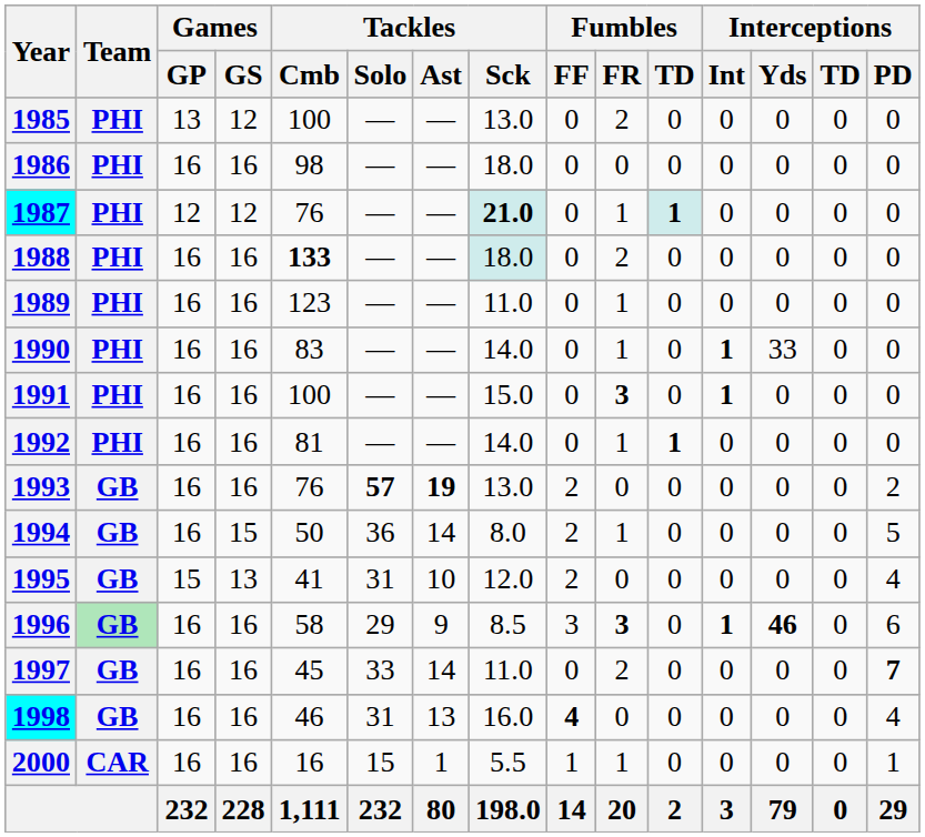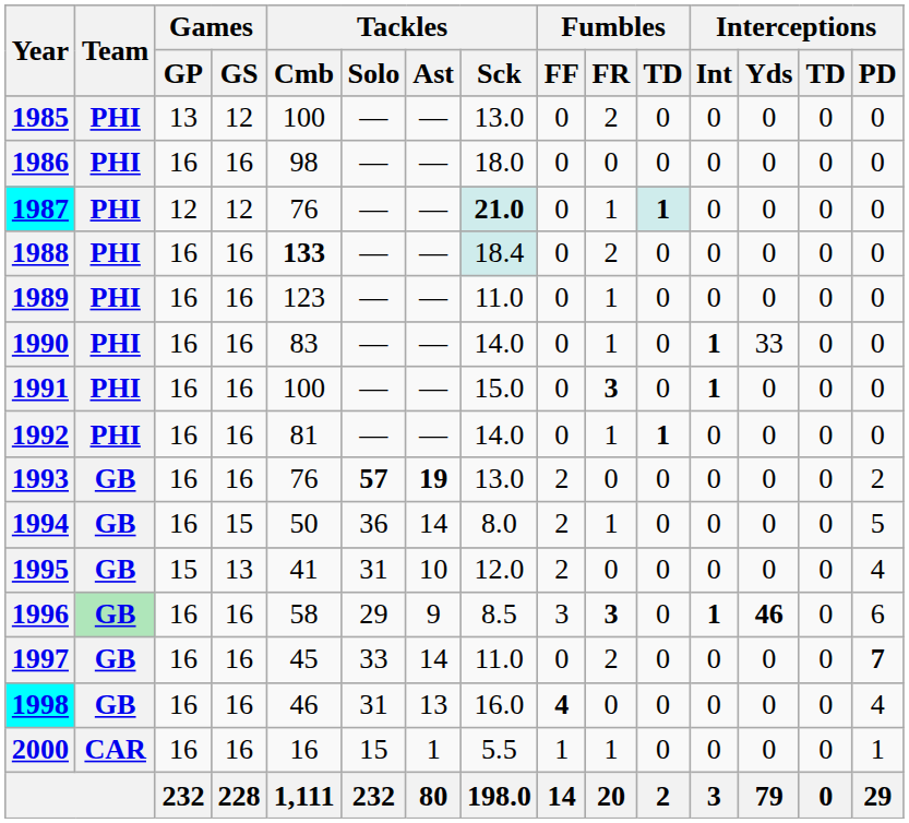1988 | Tackles / Sck: 18.0 -> 18.4
